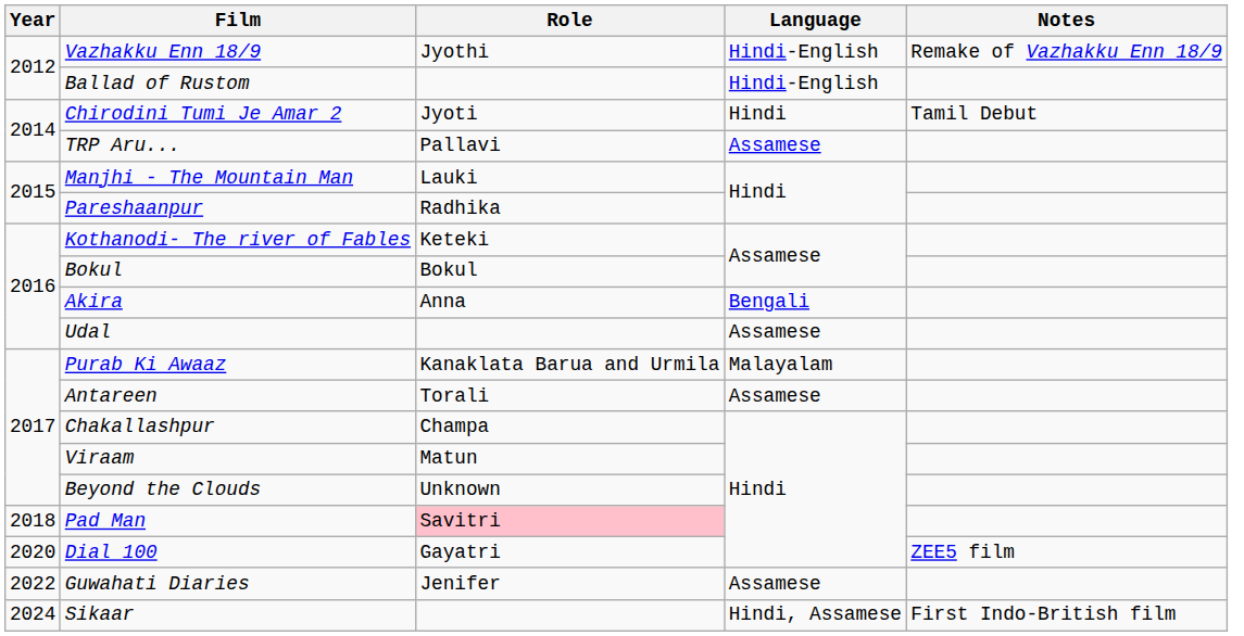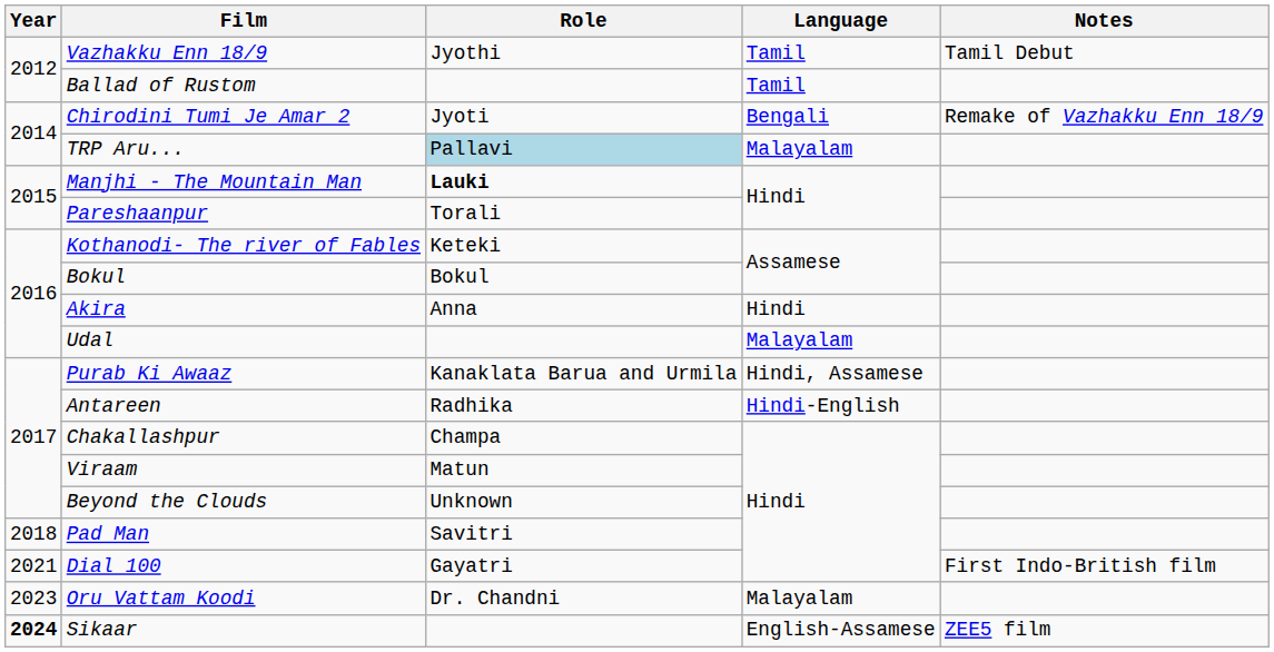Vazhakku Enn 18/9 | Language: Hindi-English -> Tamil
Vazhakku Enn 18/9 | Notes: Remake of Vazhakku Enn 18/9 -> Tamil Debut
Ballad of Rustom | Language: Hindi-English -> Tamil
Chirodini Tumi Je Amar 2 | Language: Hindi -> Bengali
Chirodini Tumi Je Amar 2 | Notes: Tamil Debut -> Remake of Vazhakku Enn 18/9
TRP Aru... | Role: no background -> lightblue background
TRP Aru... | Language: Assamese -> Malayalam
Manjhi - The Mountain Man | Role: normal -> bold
Pareshaanpur | Role: Radhika -> Torali
Akira | Language: Bengali -> Hindi
Udal | Language: Assamese -> Malayalam
Purab Ki Awaaz | Language: Malayalam -> Hindi, Assamese
Antareen | Role: Torali -> Radhika
Antareen | Language: Assamese -> Hindi-English
Pad Man | Role: pink background -> no background
Dial 100 | Year: 2020 -> 2021
Dial 100 | Notes: ZEE5 film -> First Indo-British film
- row: 2022 | Guwahati Diaries | Jenifer | Assamese
+ row: 2023 | Oru Vattam Koodi | Dr. Chandni | Malayalam
Sikaar | Year: normal -> bold
Sikaar | Language: Hindi, Assamese -> English-Assamese
Sikaar | Notes: First Indo-British film -> ZEE5 film
